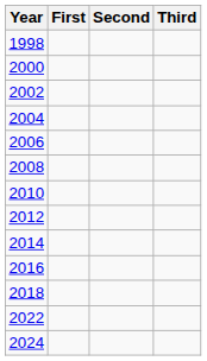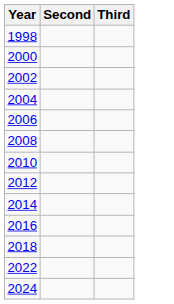- column: First
